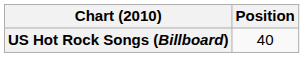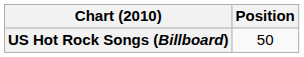US Hot Rock Songs (Billboard) | Position: 40 -> 50
